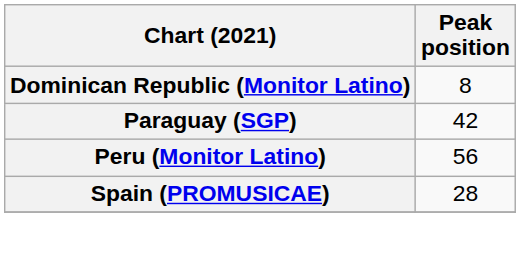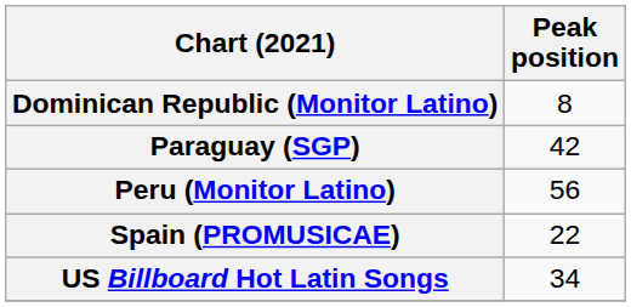Spain (PROMUSICAE) | Peak position: 28 -> 22
+ row: US Billboard Hot Latin Songs | 34
